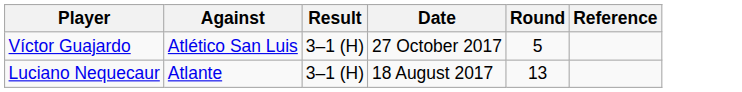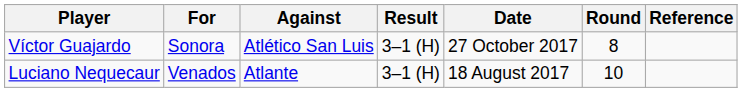+ column: For | Sonora | Venados
Víctor Guajardo | Round: 5 -> 8
Luciano Nequecaur | Round: 13 -> 10
